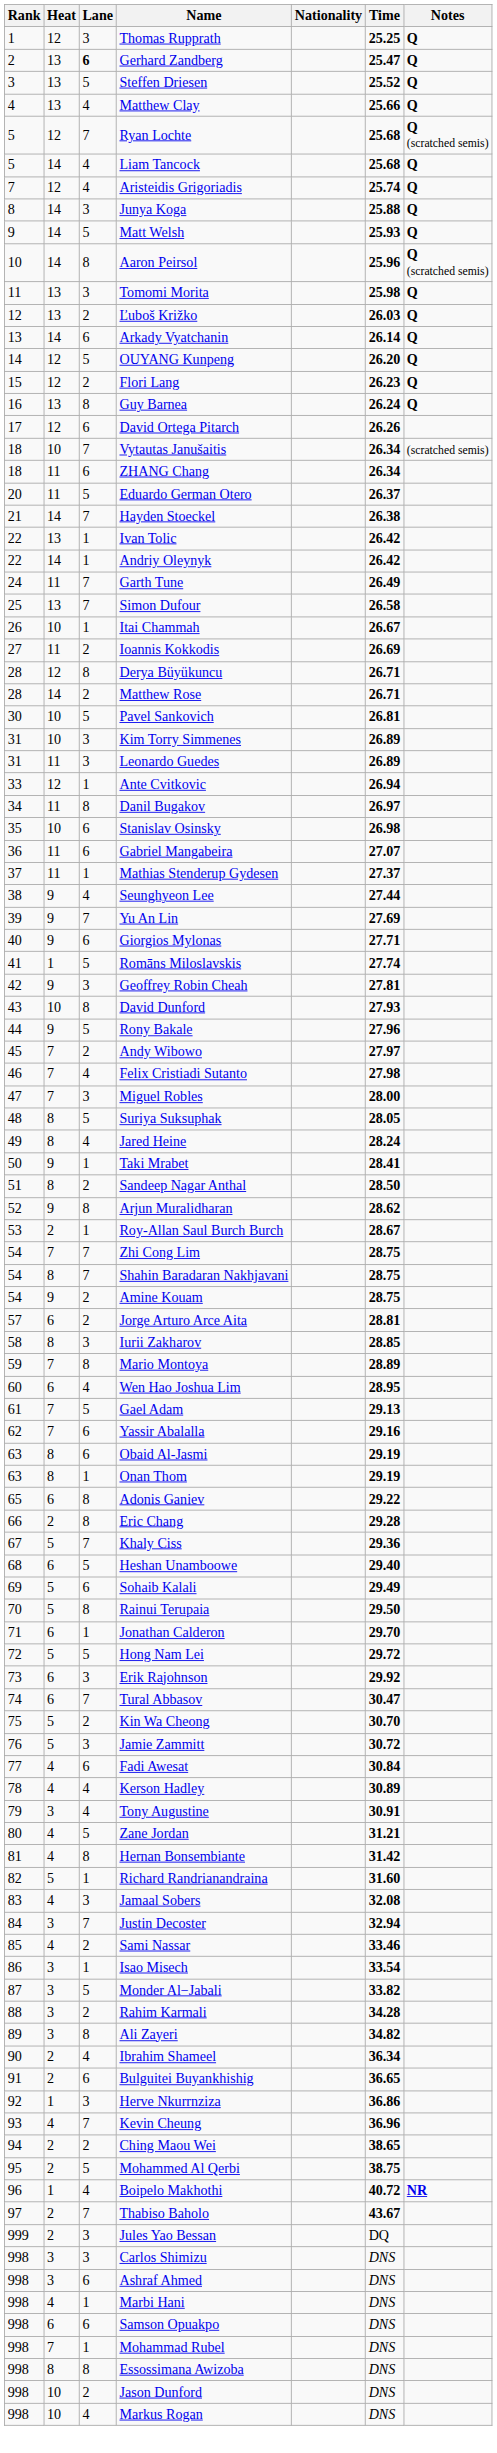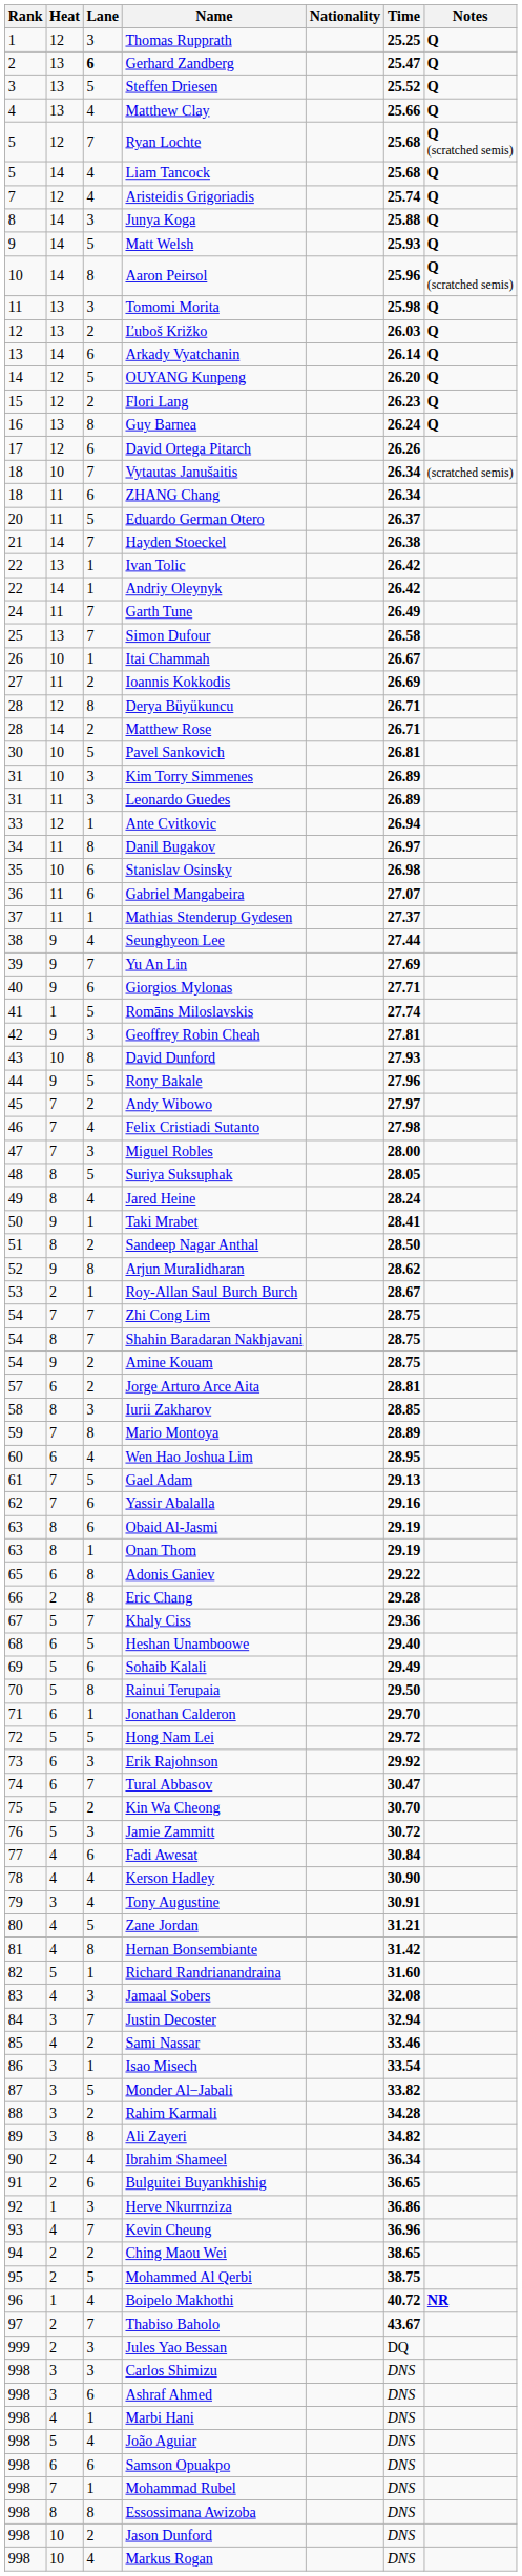Kerson Hadley | Time: 30.89 -> 30.90
+ row: 998 | 5 | 4 | João Aguiar | DNS
